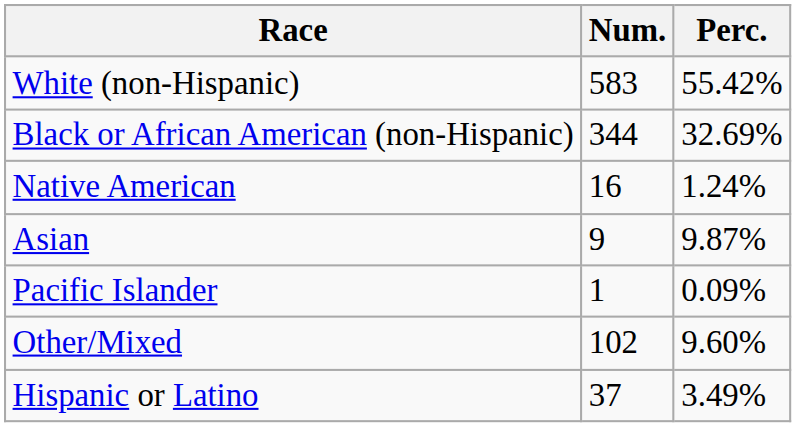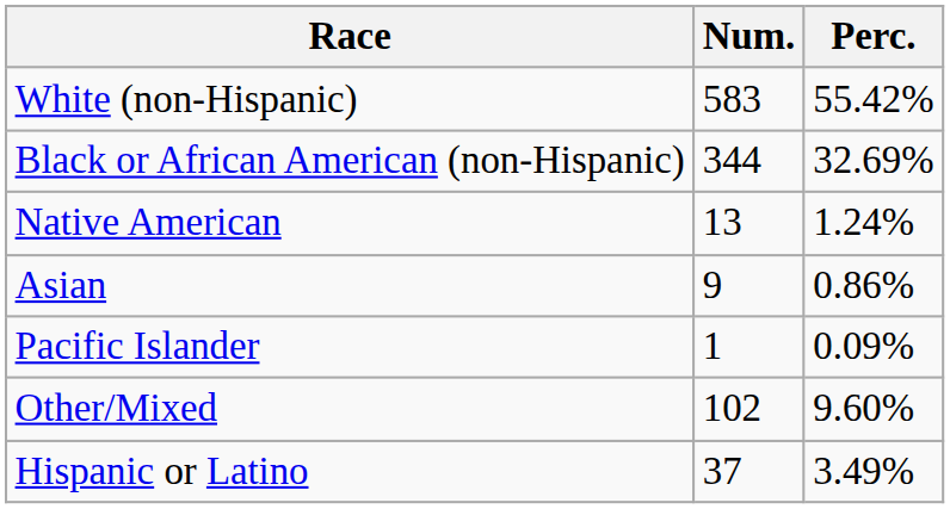Native American | Num.: 16 -> 13
Asian | Perc.: 9.87% -> 0.86%
